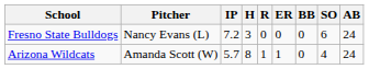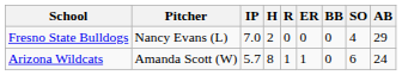Fresno State Bulldogs | IP: 7.2 -> 7.0
Fresno State Bulldogs | H: 3 -> 2
Fresno State Bulldogs | SO: 6 -> 4
Fresno State Bulldogs | AB: 24 -> 29
Arizona Wildcats | SO: 4 -> 6
